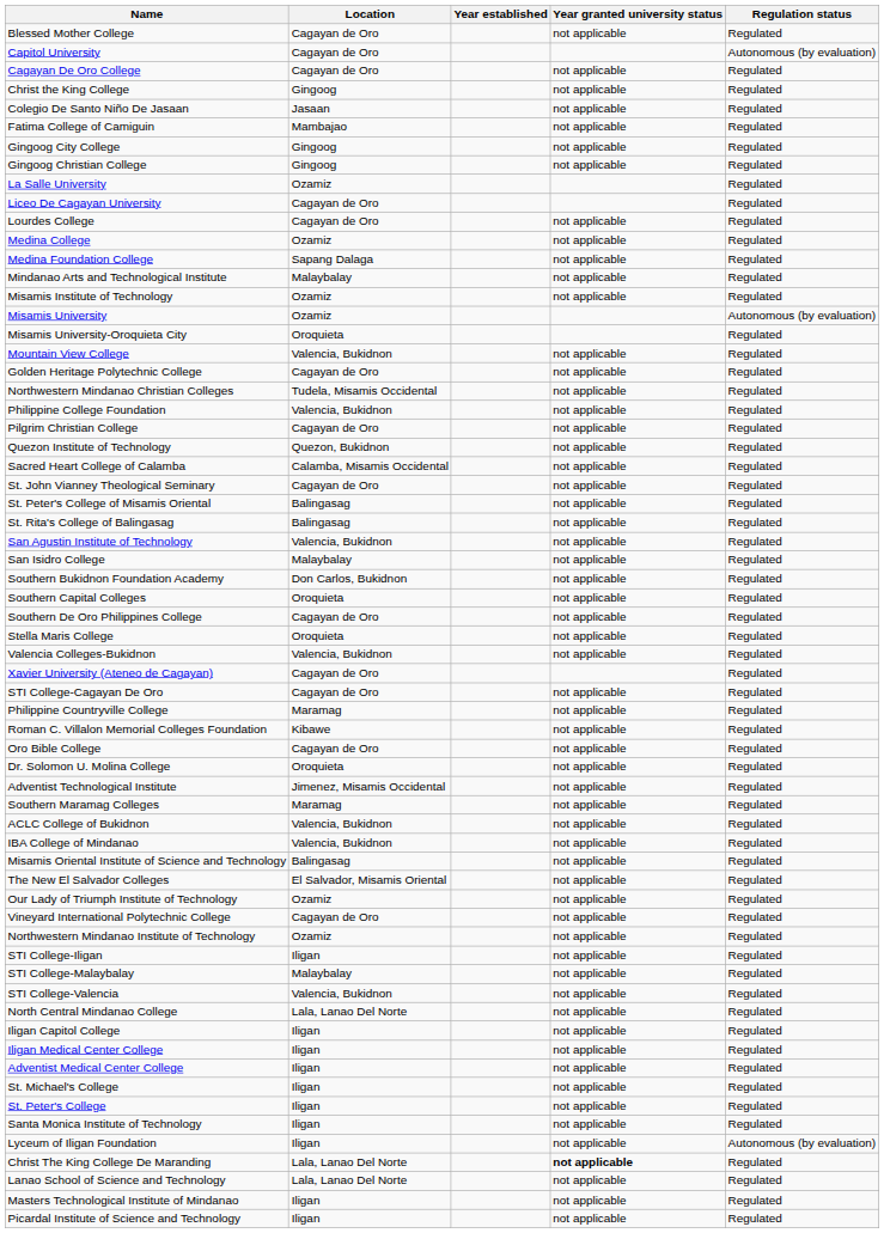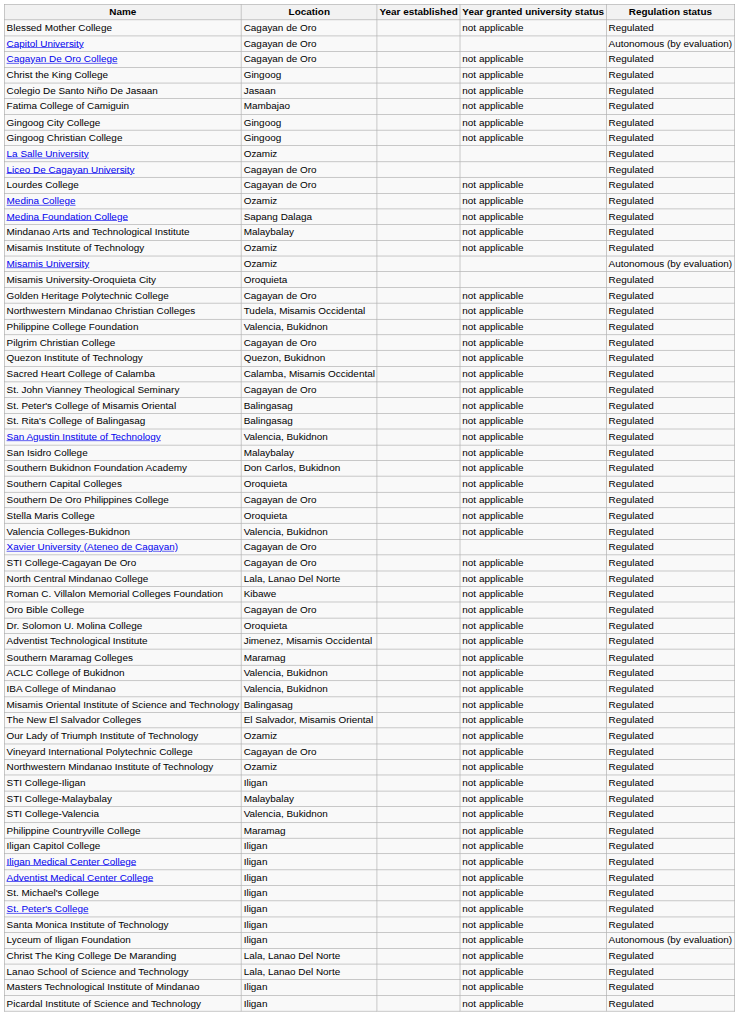- row: Mountain View College | Valencia, Bukidnon | not applicable | Regulated
rows swapped: Philippine Countryville College <-> North Central Mindanao College
Christ The King College De Maranding | Year granted university status: bold -> normal
